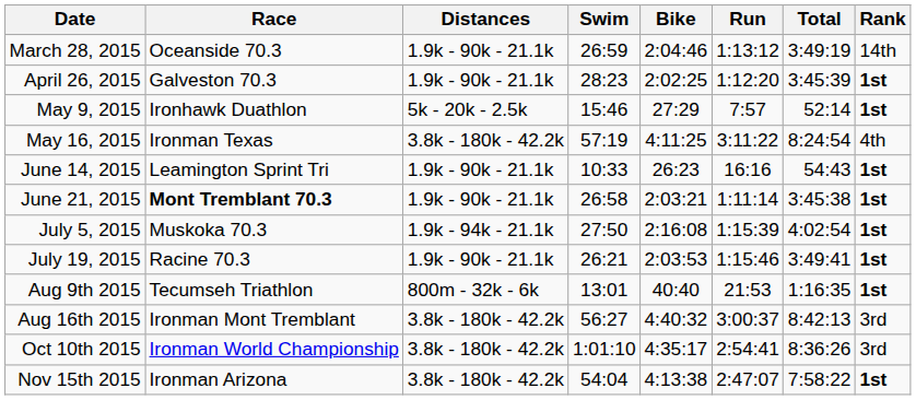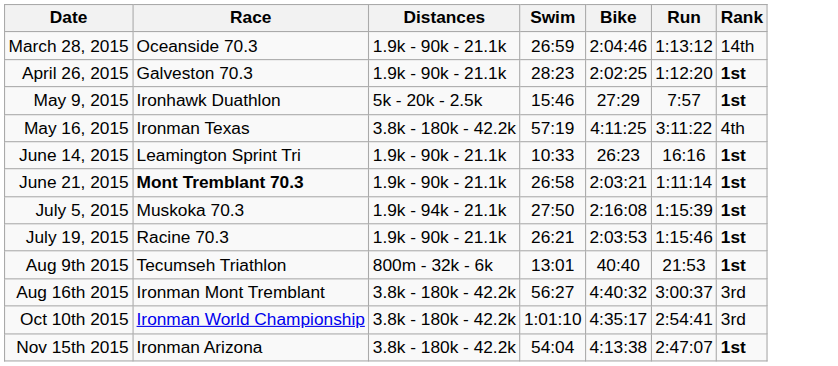- column: Total | 3:49:19 | 3:45:39 | 52:14 | 8:24:54 | 54:43 | 3:45:38 | 4:02:54 | 3:49:41 | 1:16:35 | 8:42:13 | 8:36:26 | 7:58:22
